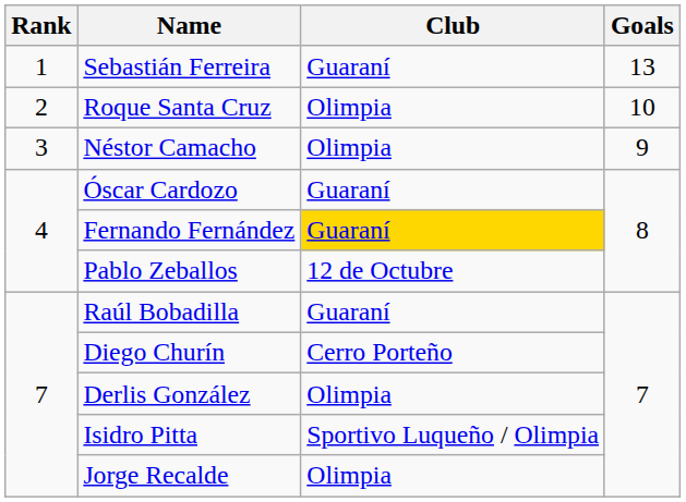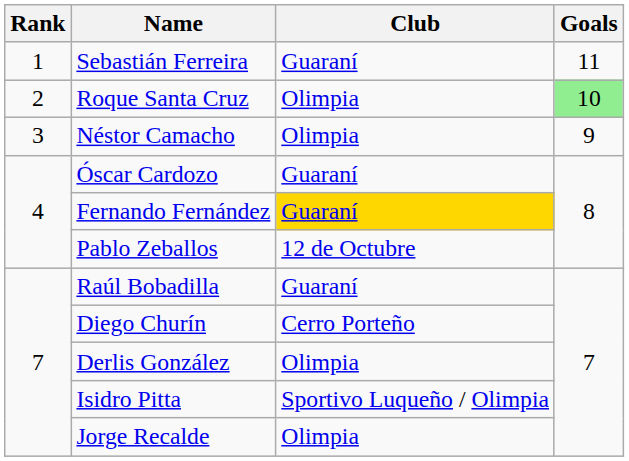Sebastián Ferreira | Goals: 13 -> 11
Roque Santa Cruz | Goals: no background -> lightgreen background
